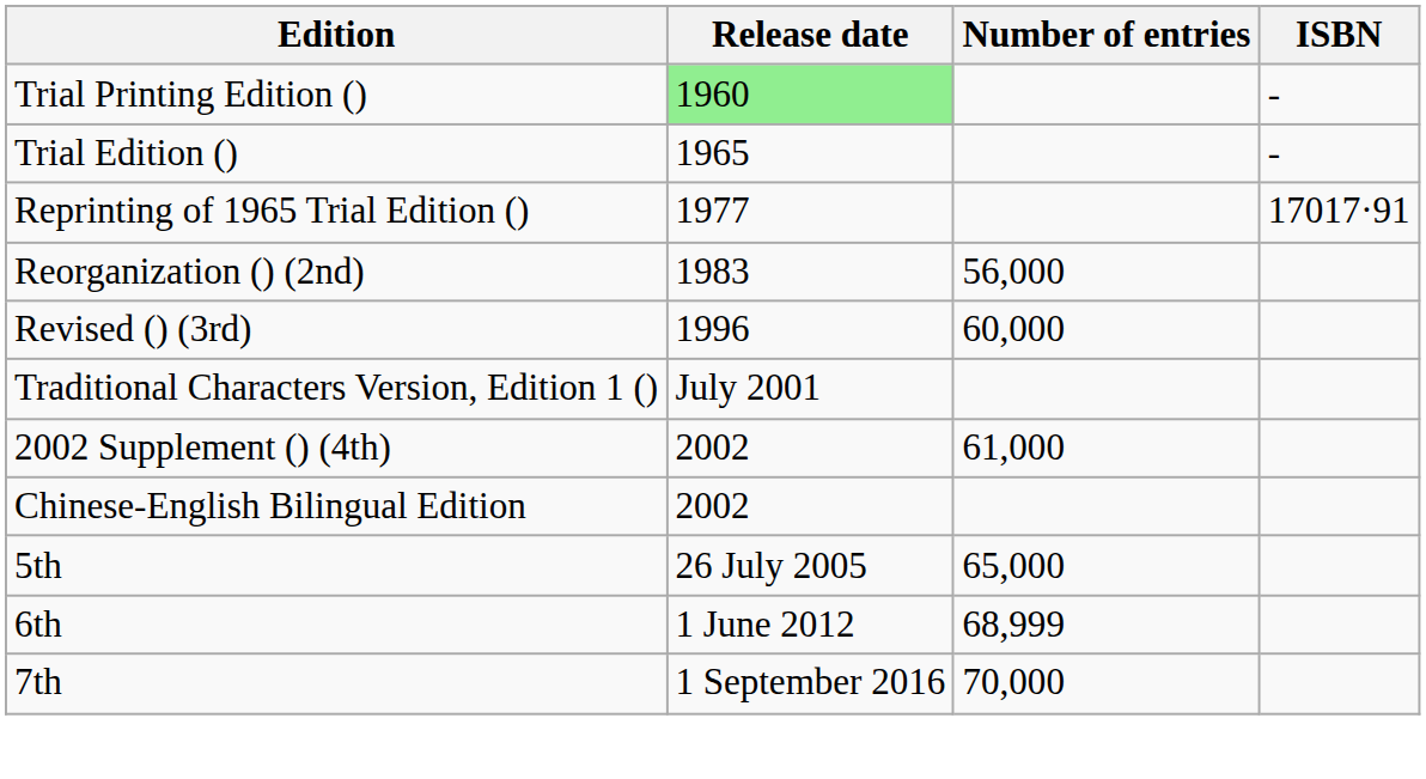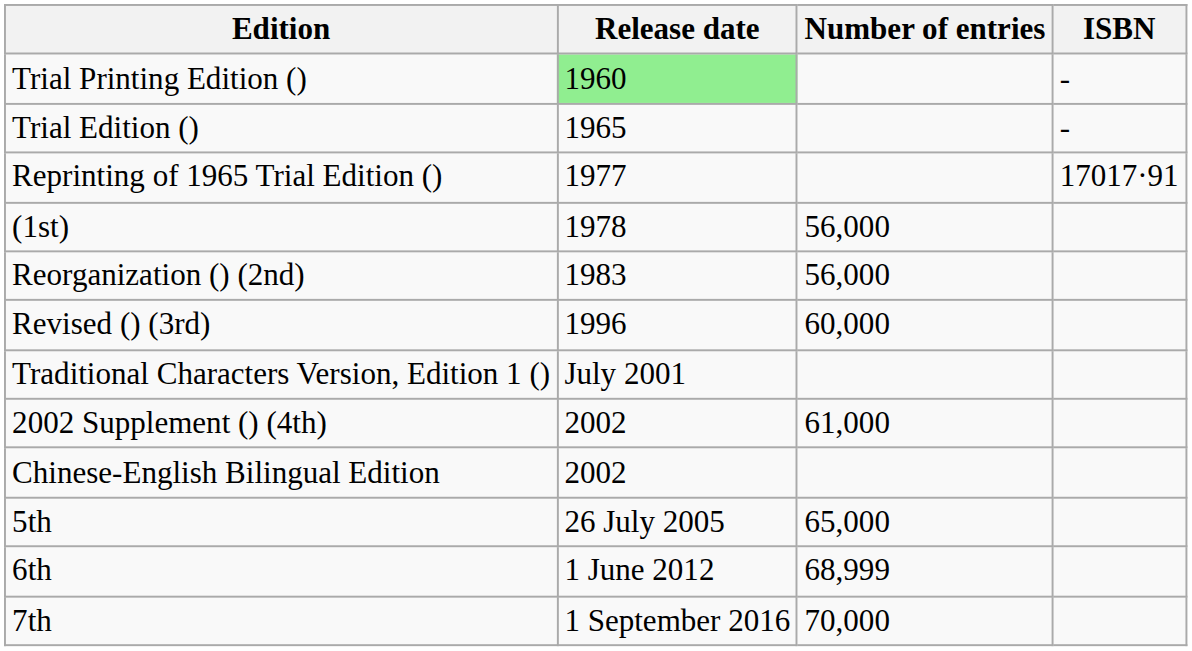+ row: (1st) | 1978 | 56,000
